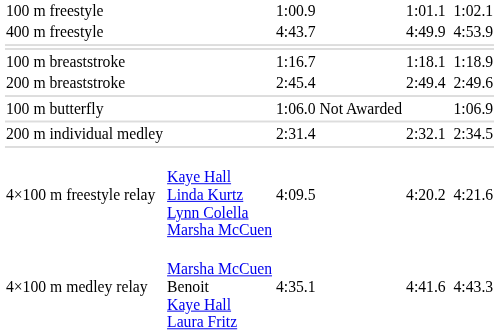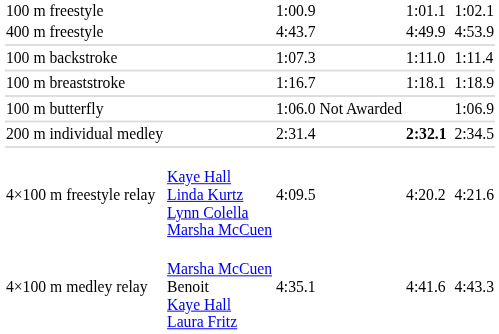+ row: 100 m backstroke | 1:07.3 | 1:11.0 | 1:11.4
- row: 200 m breaststroke | 2:45.4 | 2:49.4 | 2:49.6
200 m individual medley | column 5: normal -> bold
